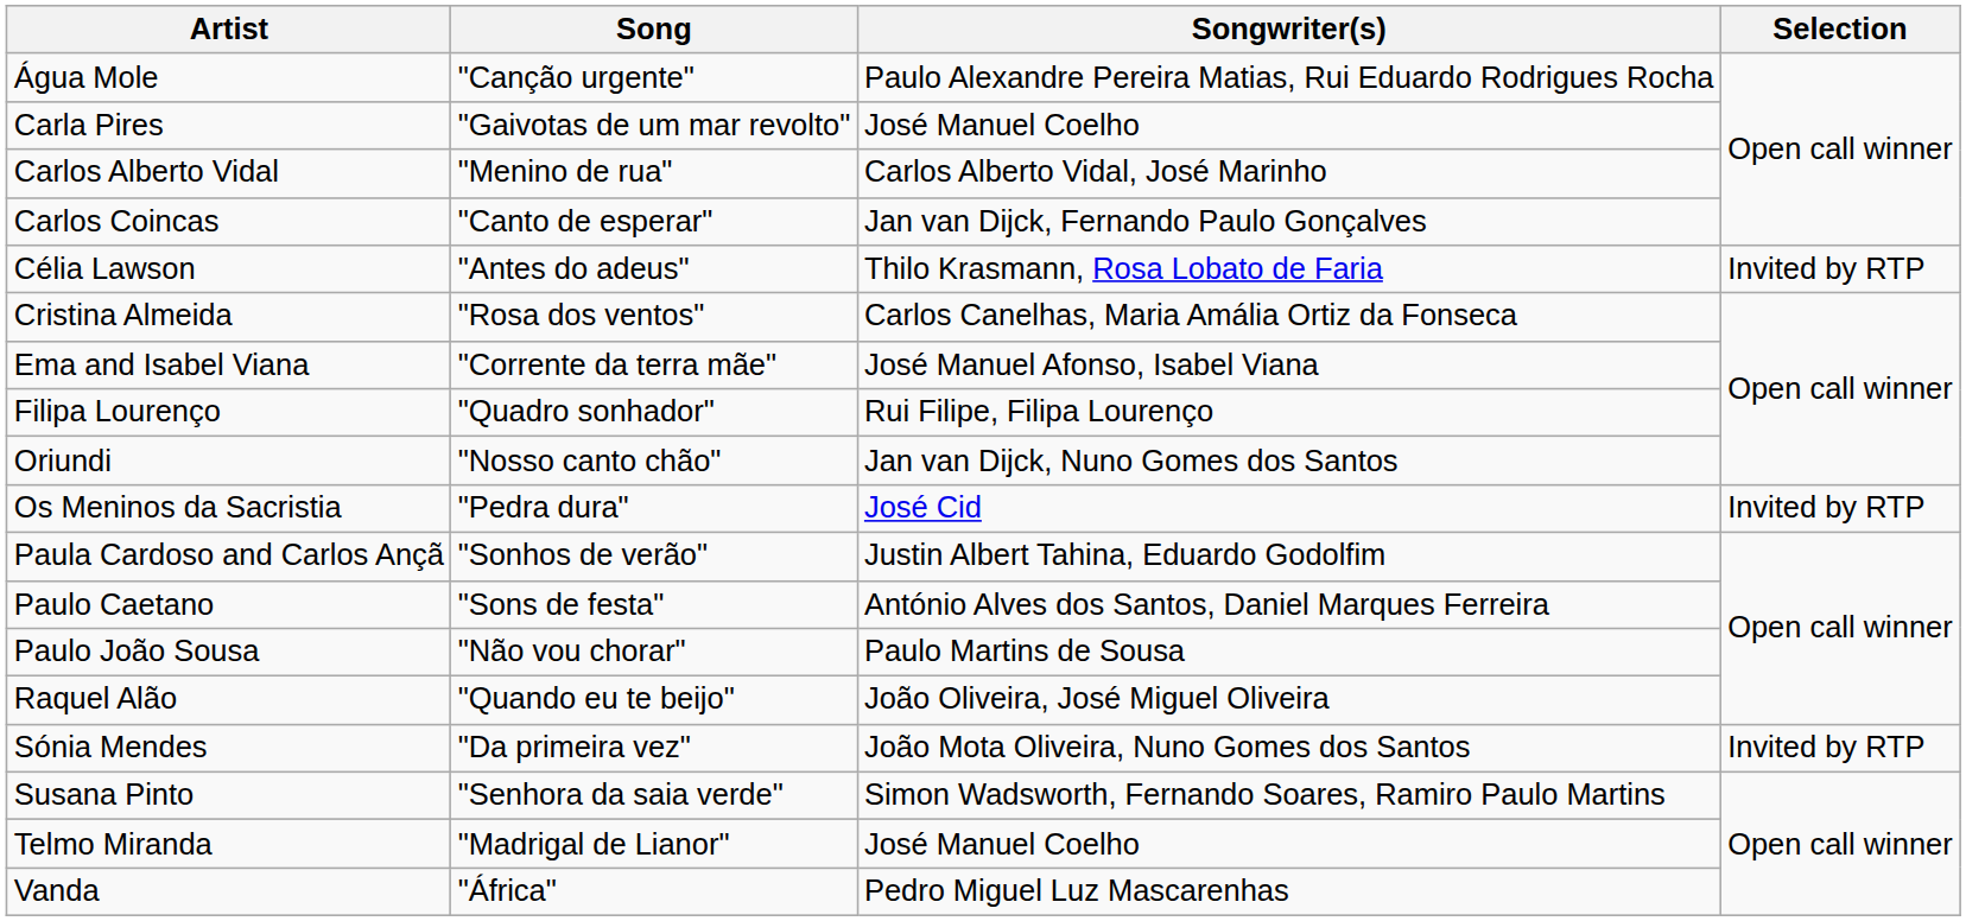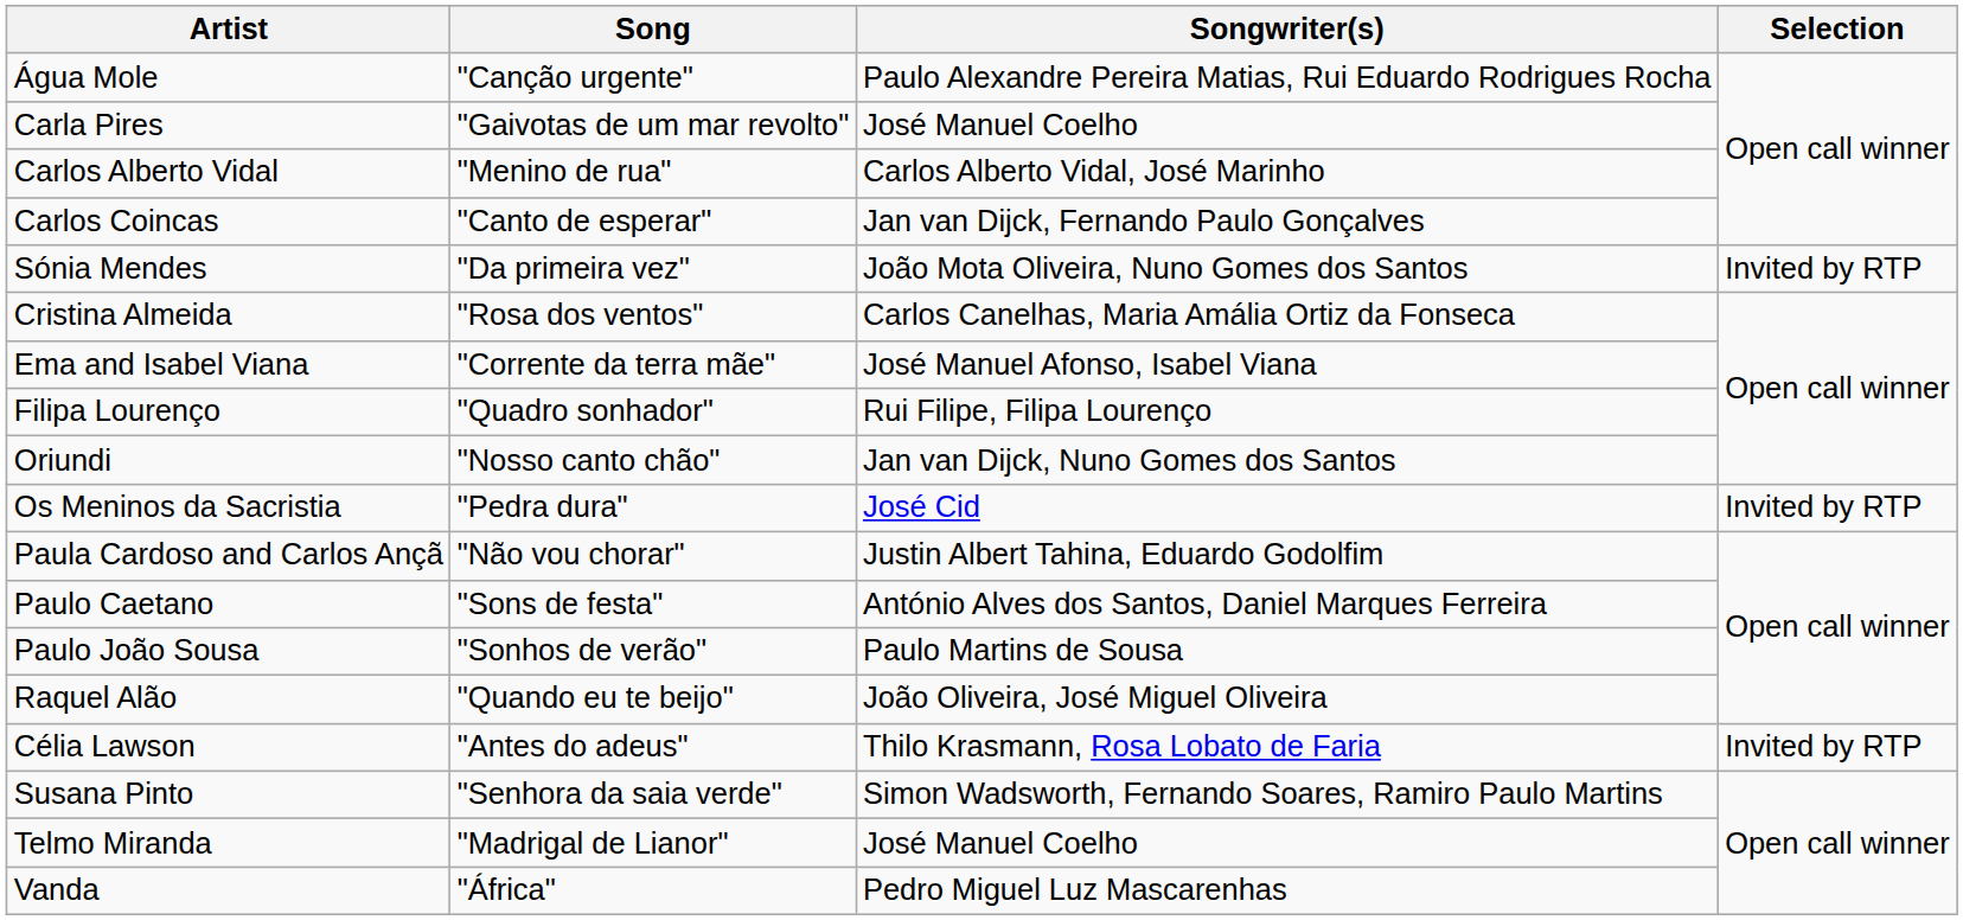rows swapped: Célia Lawson <-> Sónia Mendes
Paula Cardoso and Carlos Ançã | Song: "Sonhos de verão" -> "Não vou chorar"
Paulo João Sousa | Song: "Não vou chorar" -> "Sonhos de verão"
